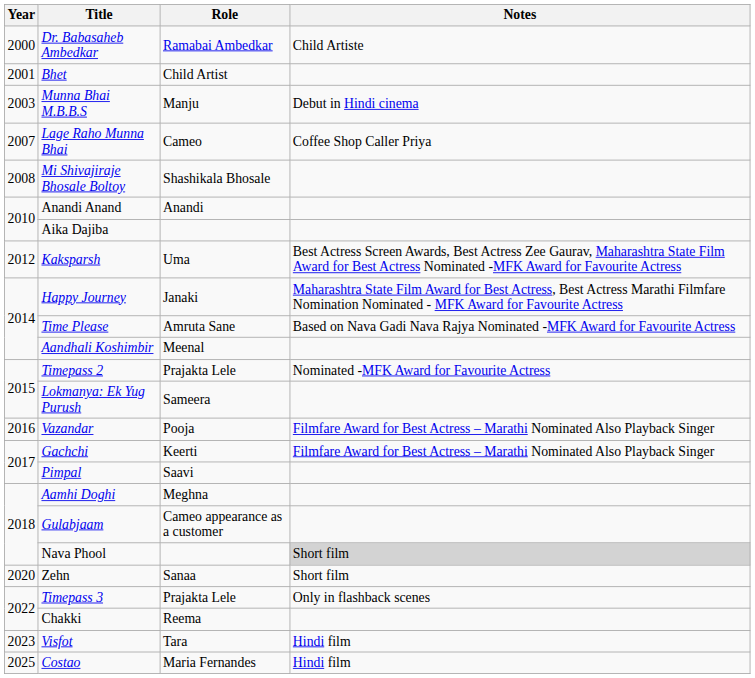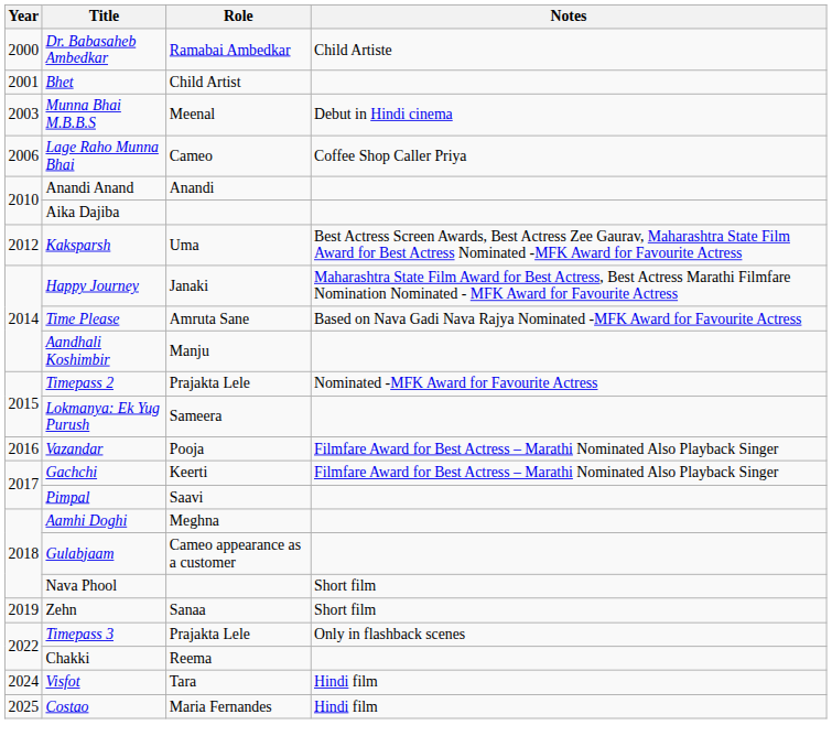Munna Bhai M.B.B.S | Role: Manju -> Meenal
Lage Raho Munna Bhai | Year: 2007 -> 2006
- row: 2008 | Mi Shivajiraje Bhosale Boltoy | Shashikala Bhosale
Aandhali Koshimbir | Role: Meenal -> Manju
Nava Phool | Notes: lightgrey background -> no background
Zehn | Year: 2020 -> 2019
Visfot | Year: 2023 -> 2024
